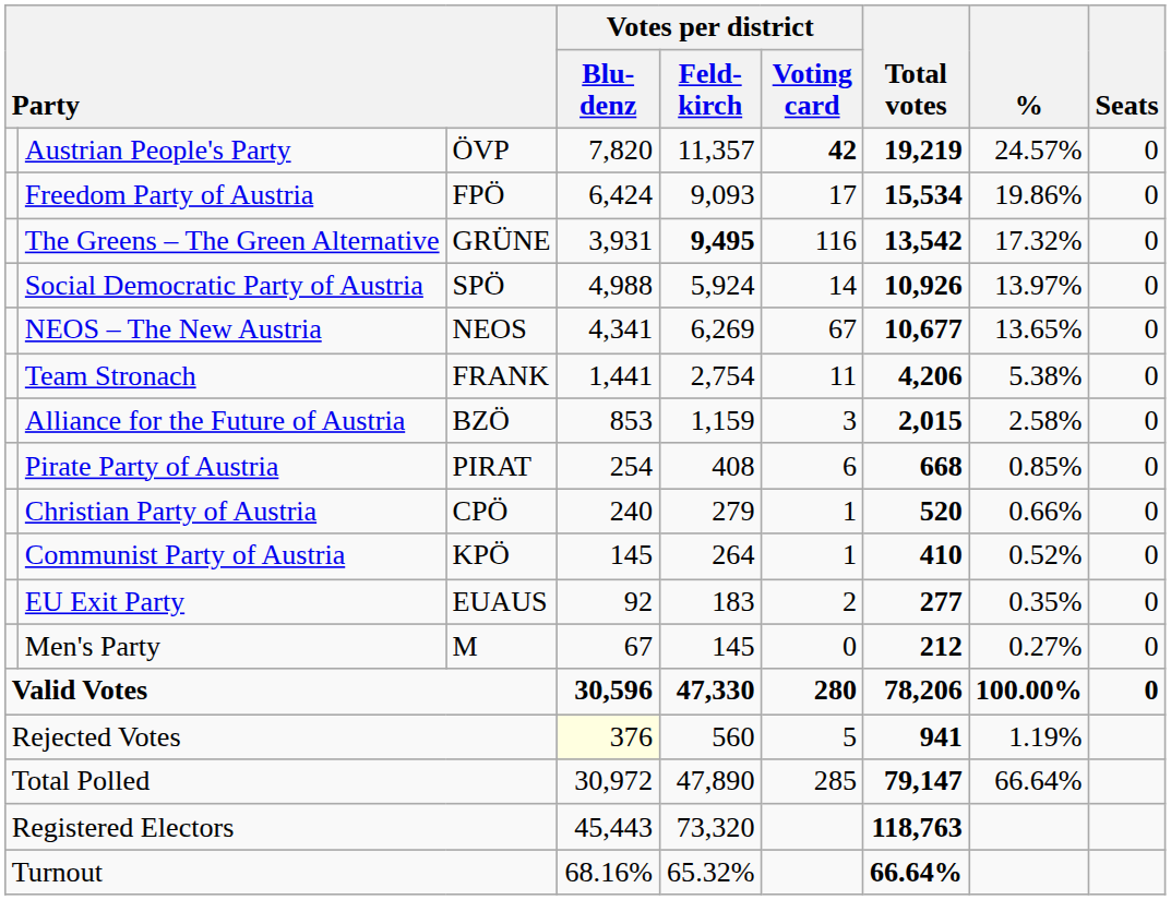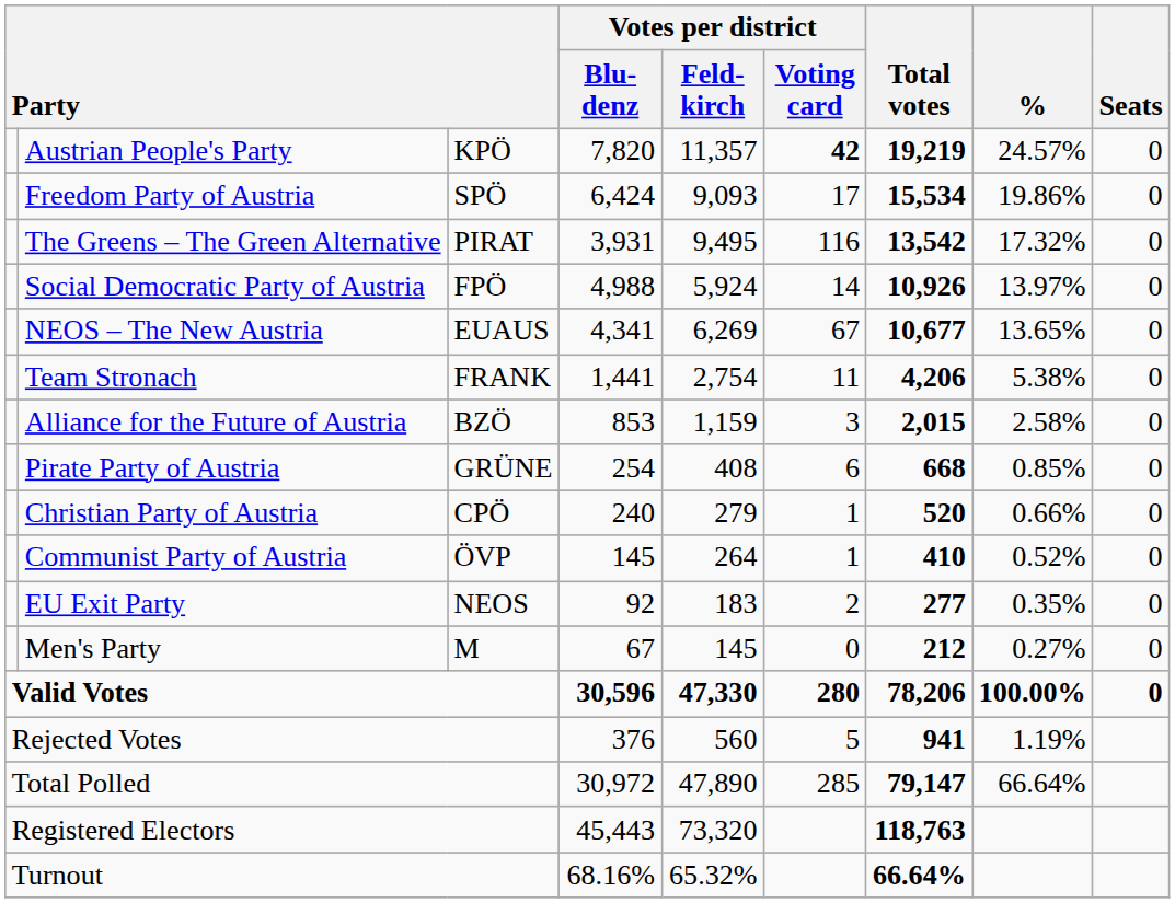Austrian People's Party | column 3: ÖVP -> KPÖ
Freedom Party of Austria | column 3: FPÖ -> SPÖ
The Greens – The Green Alternative | column 3: GRÜNE -> PIRAT
The Greens – The Green Alternative | Votes per district / Feld- kirch: bold -> normal
Social Democratic Party of Austria | column 3: SPÖ -> FPÖ
NEOS – The New Austria | column 3: NEOS -> EUAUS
Pirate Party of Austria | column 3: PIRAT -> GRÜNE
Communist Party of Austria | column 3: KPÖ -> ÖVP
EU Exit Party | column 3: EUAUS -> NEOS
Rejected Votes | Votes per district / Blu- denz: lightyellow background -> no background
